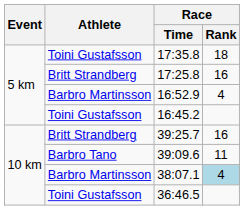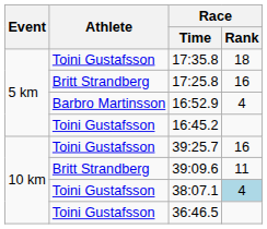39:25.7 | Athlete: Britt Strandberg -> Toini Gustafsson
39:09.6 | Athlete: Barbro Tano -> Britt Strandberg
38:07.1 | Athlete: Barbro Martinsson -> Toini Gustafsson
